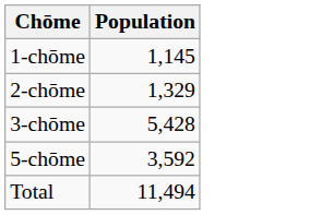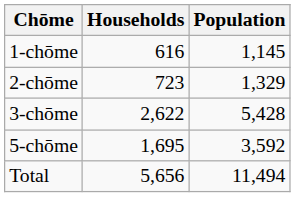+ column: Households | 616 | 723 | 2,622 | 1,695 | 5,656
